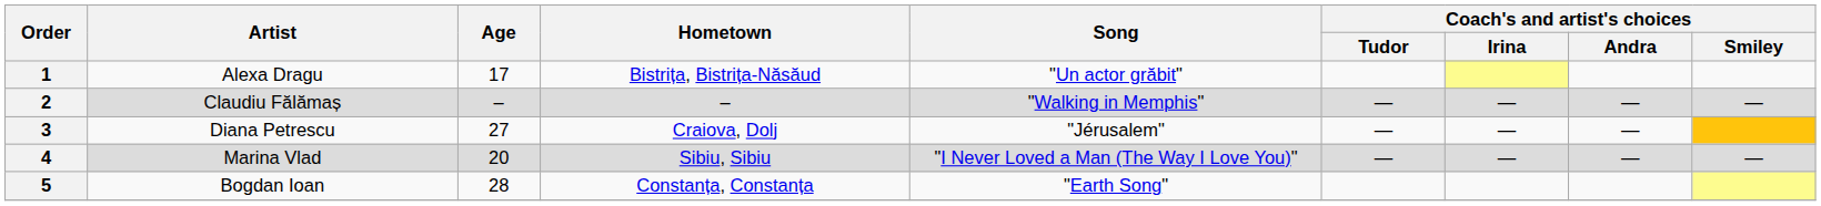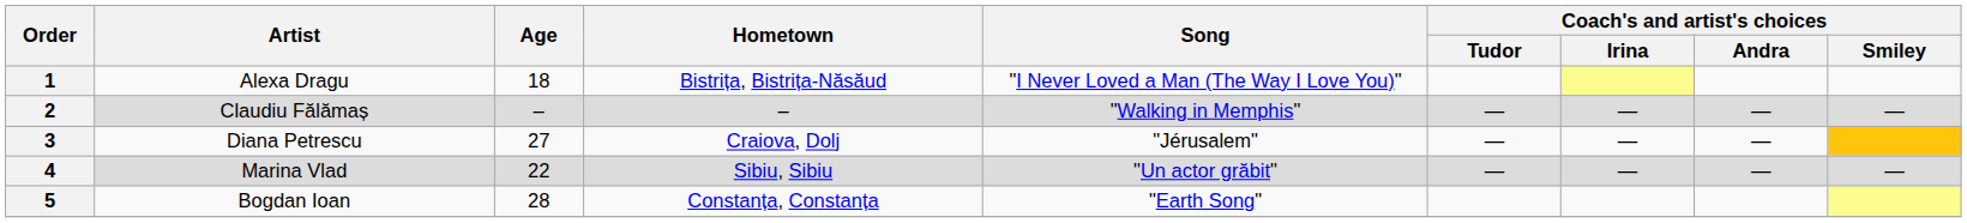1 | Age: 17 -> 18
1 | Song: "Un actor grăbit" -> "I Never Loved a Man (The Way I Love You)"
4 | Age: 20 -> 22
4 | Song: "I Never Loved a Man (The Way I Love You)" -> "Un actor grăbit"
